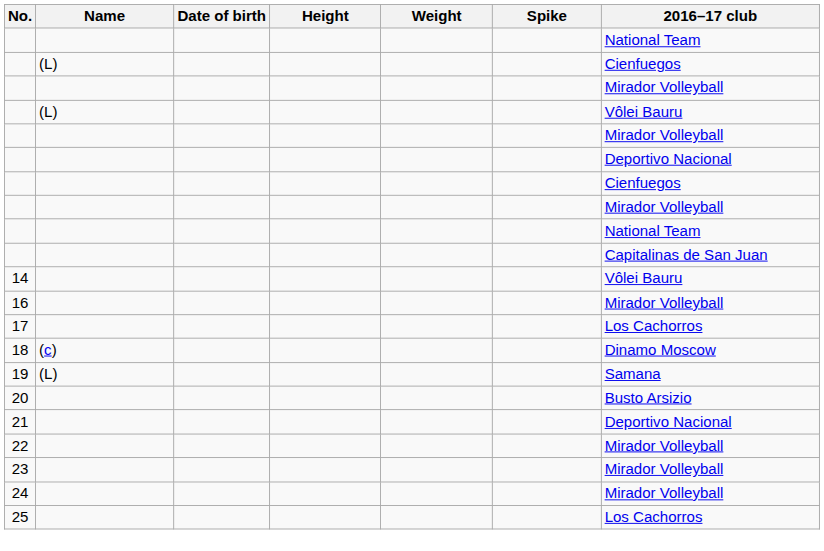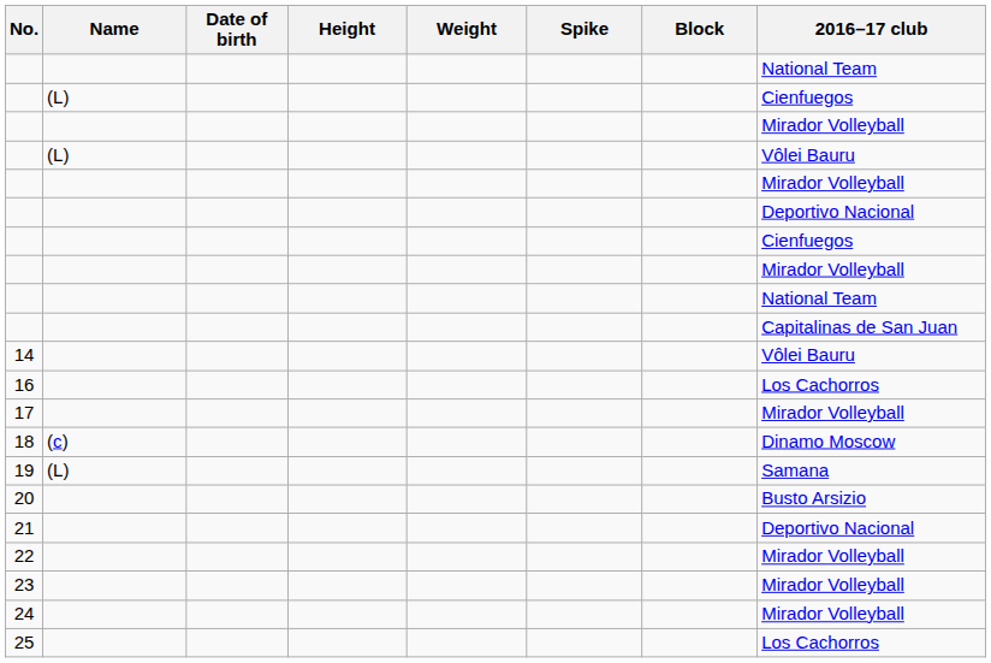+ column: Block
16 | 2016–17 club: Mirador Volleyball -> Los Cachorros
17 | 2016–17 club: Los Cachorros -> Mirador Volleyball
